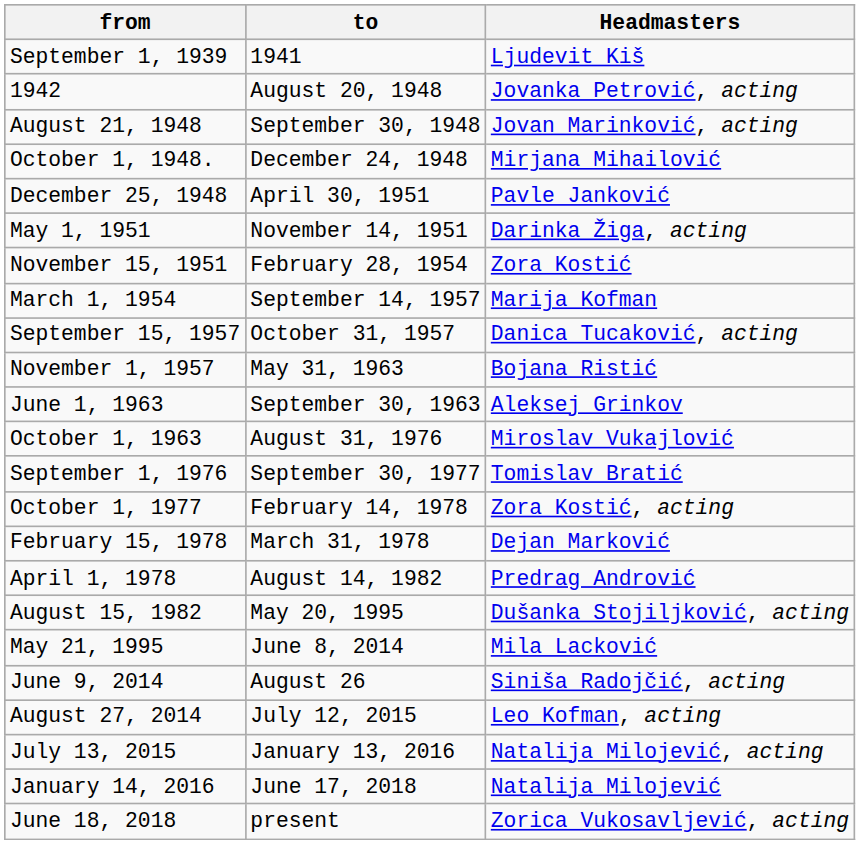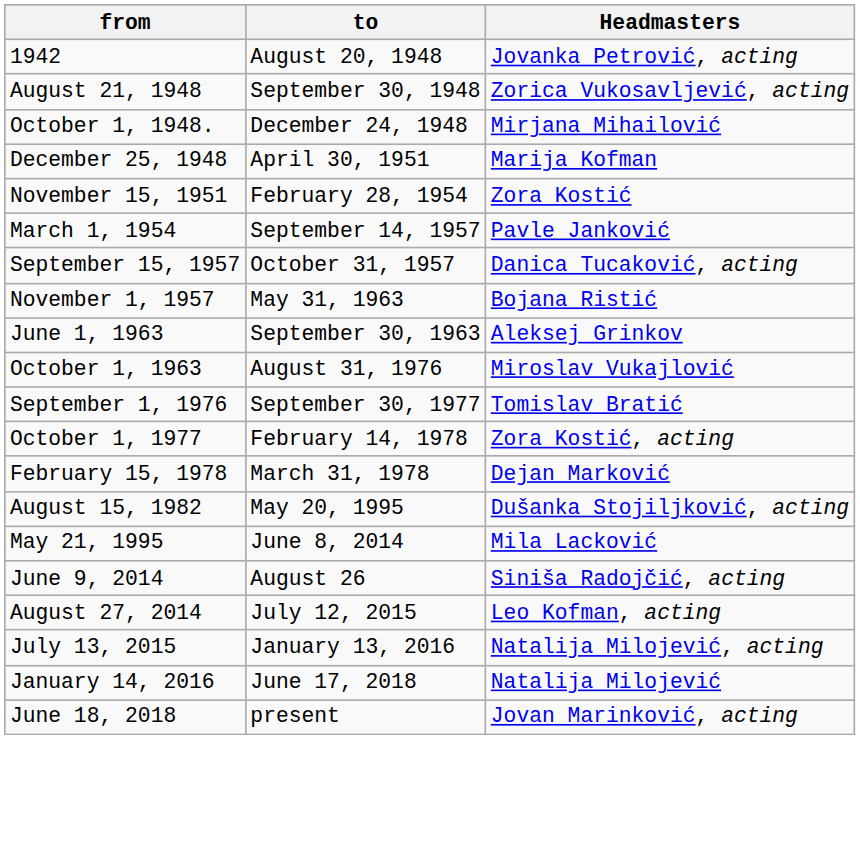- row: September 1, 1939 | 1941 | Ljudevit Kiš
August 21, 1948 | Headmasters: Jovan Marinković, acting -> Zorica Vukosavljević, acting
December 25, 1948 | Headmasters: Pavle Janković -> Marija Kofman
- row: May 1, 1951 | November 14, 1951 | Darinka Žiga, acting
March 1, 1954 | Headmasters: Marija Kofman -> Pavle Janković
- row: April 1, 1978 | August 14, 1982 | Predrag Andrović
June 18, 2018 | Headmasters: Zorica Vukosavljević, acting -> Jovan Marinković, acting
